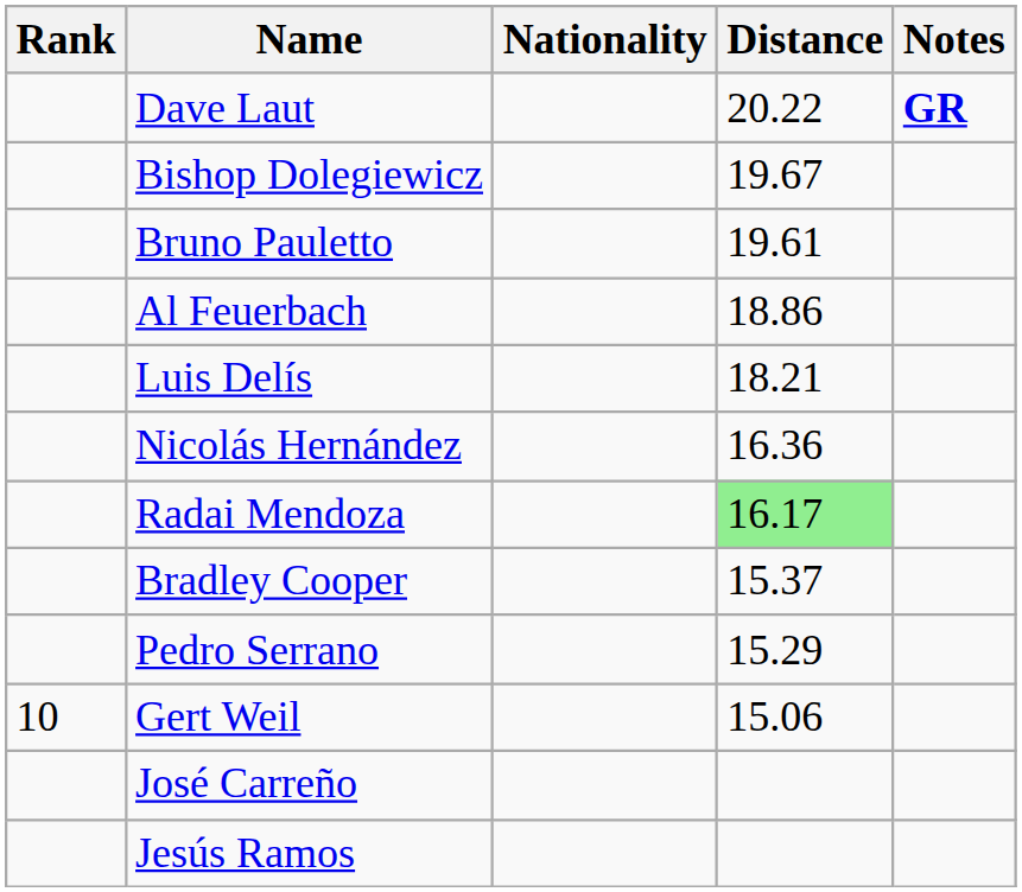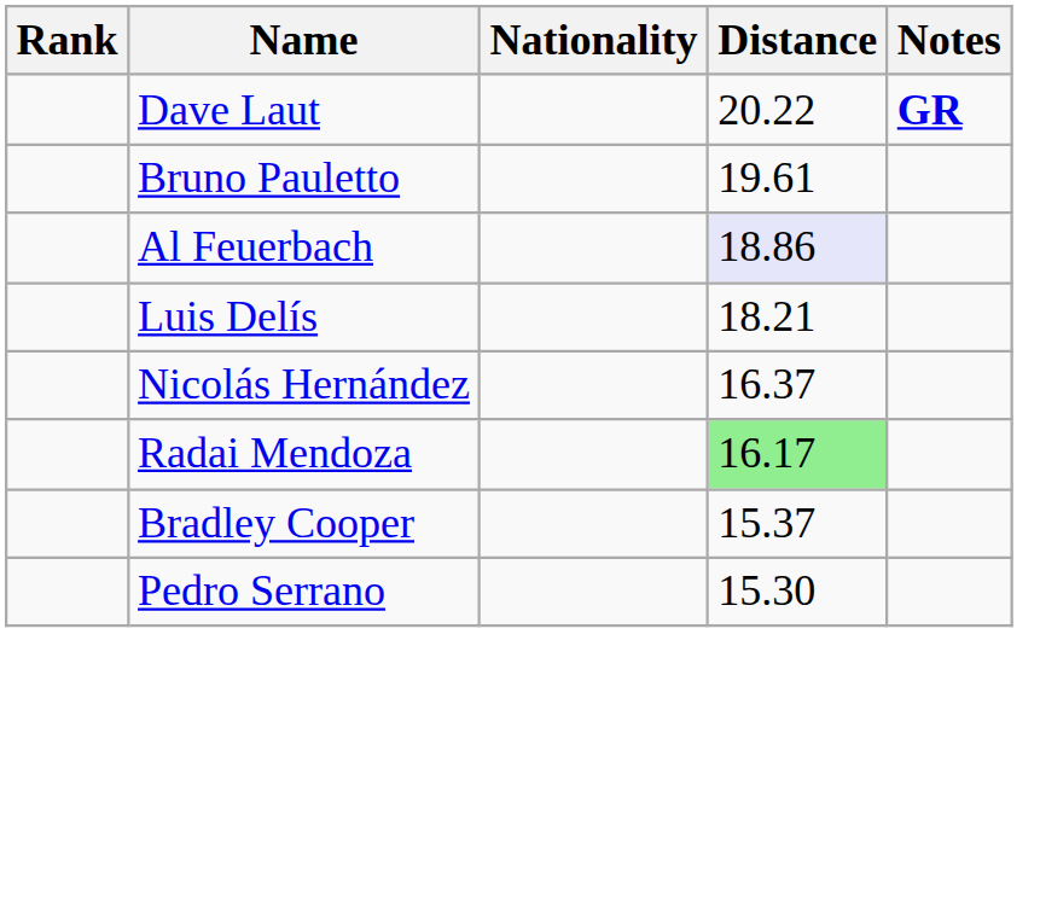- row: Bishop Dolegiewicz | 19.67
Al Feuerbach | Distance: no background -> lavender background
Nicolás Hernández | Distance: 16.36 -> 16.37
Pedro Serrano | Distance: 15.29 -> 15.30
- row: 10 | Gert Weil | 15.06
- row: José Carreño
- row: Jesús Ramos
